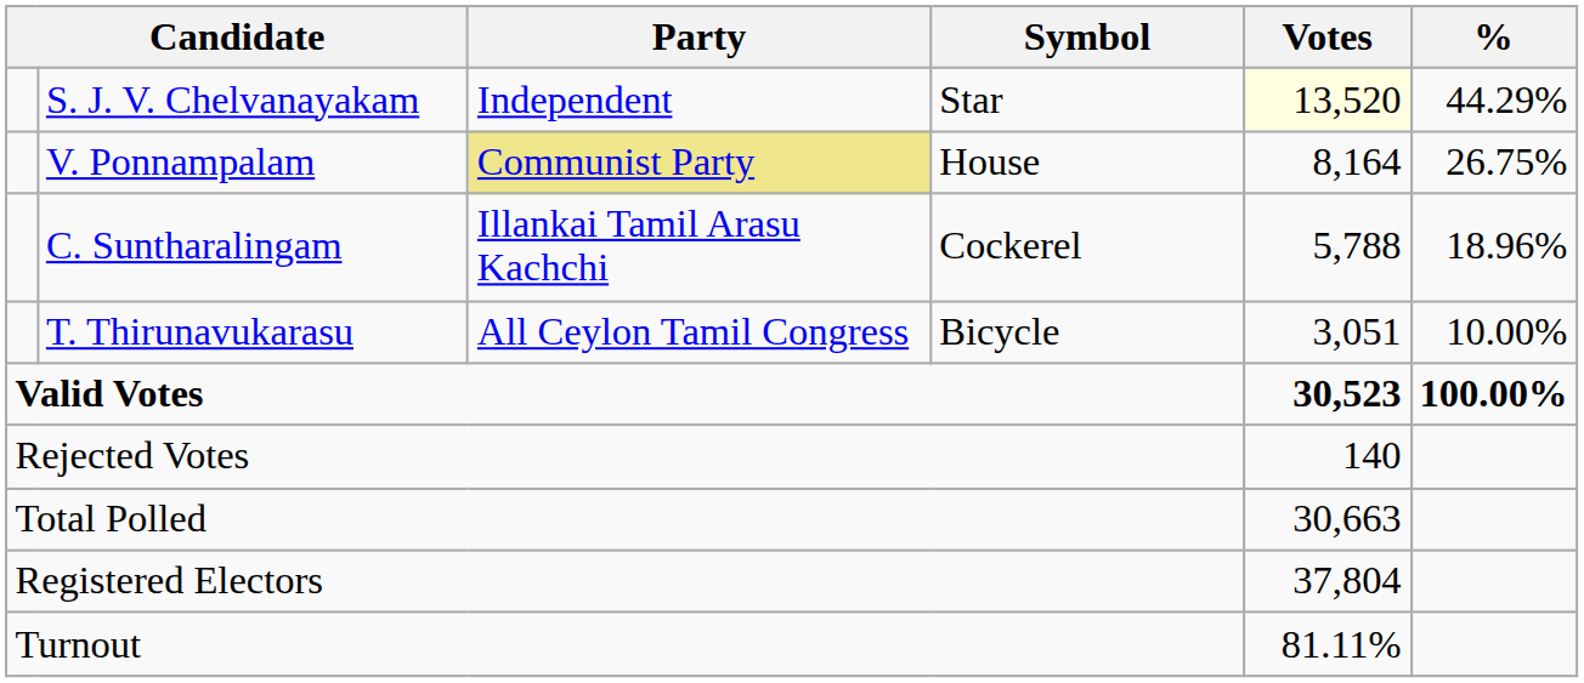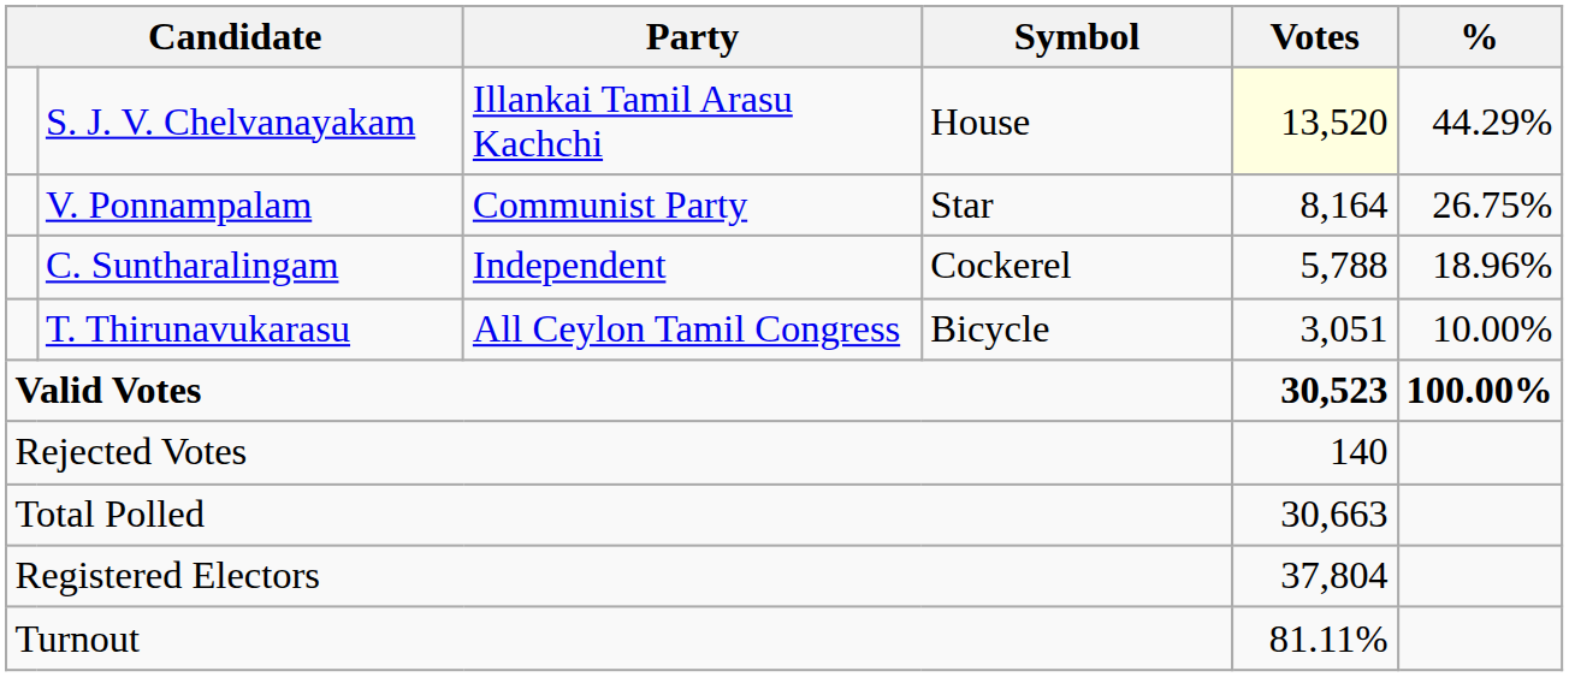S. J. V. Chelvanayakam | Party: Independent -> Illankai Tamil Arasu Kachchi
S. J. V. Chelvanayakam | Symbol: Star -> House
V. Ponnampalam | Party: khaki background -> no background
V. Ponnampalam | Symbol: House -> Star
C. Suntharalingam | Party: Illankai Tamil Arasu Kachchi -> Independent
